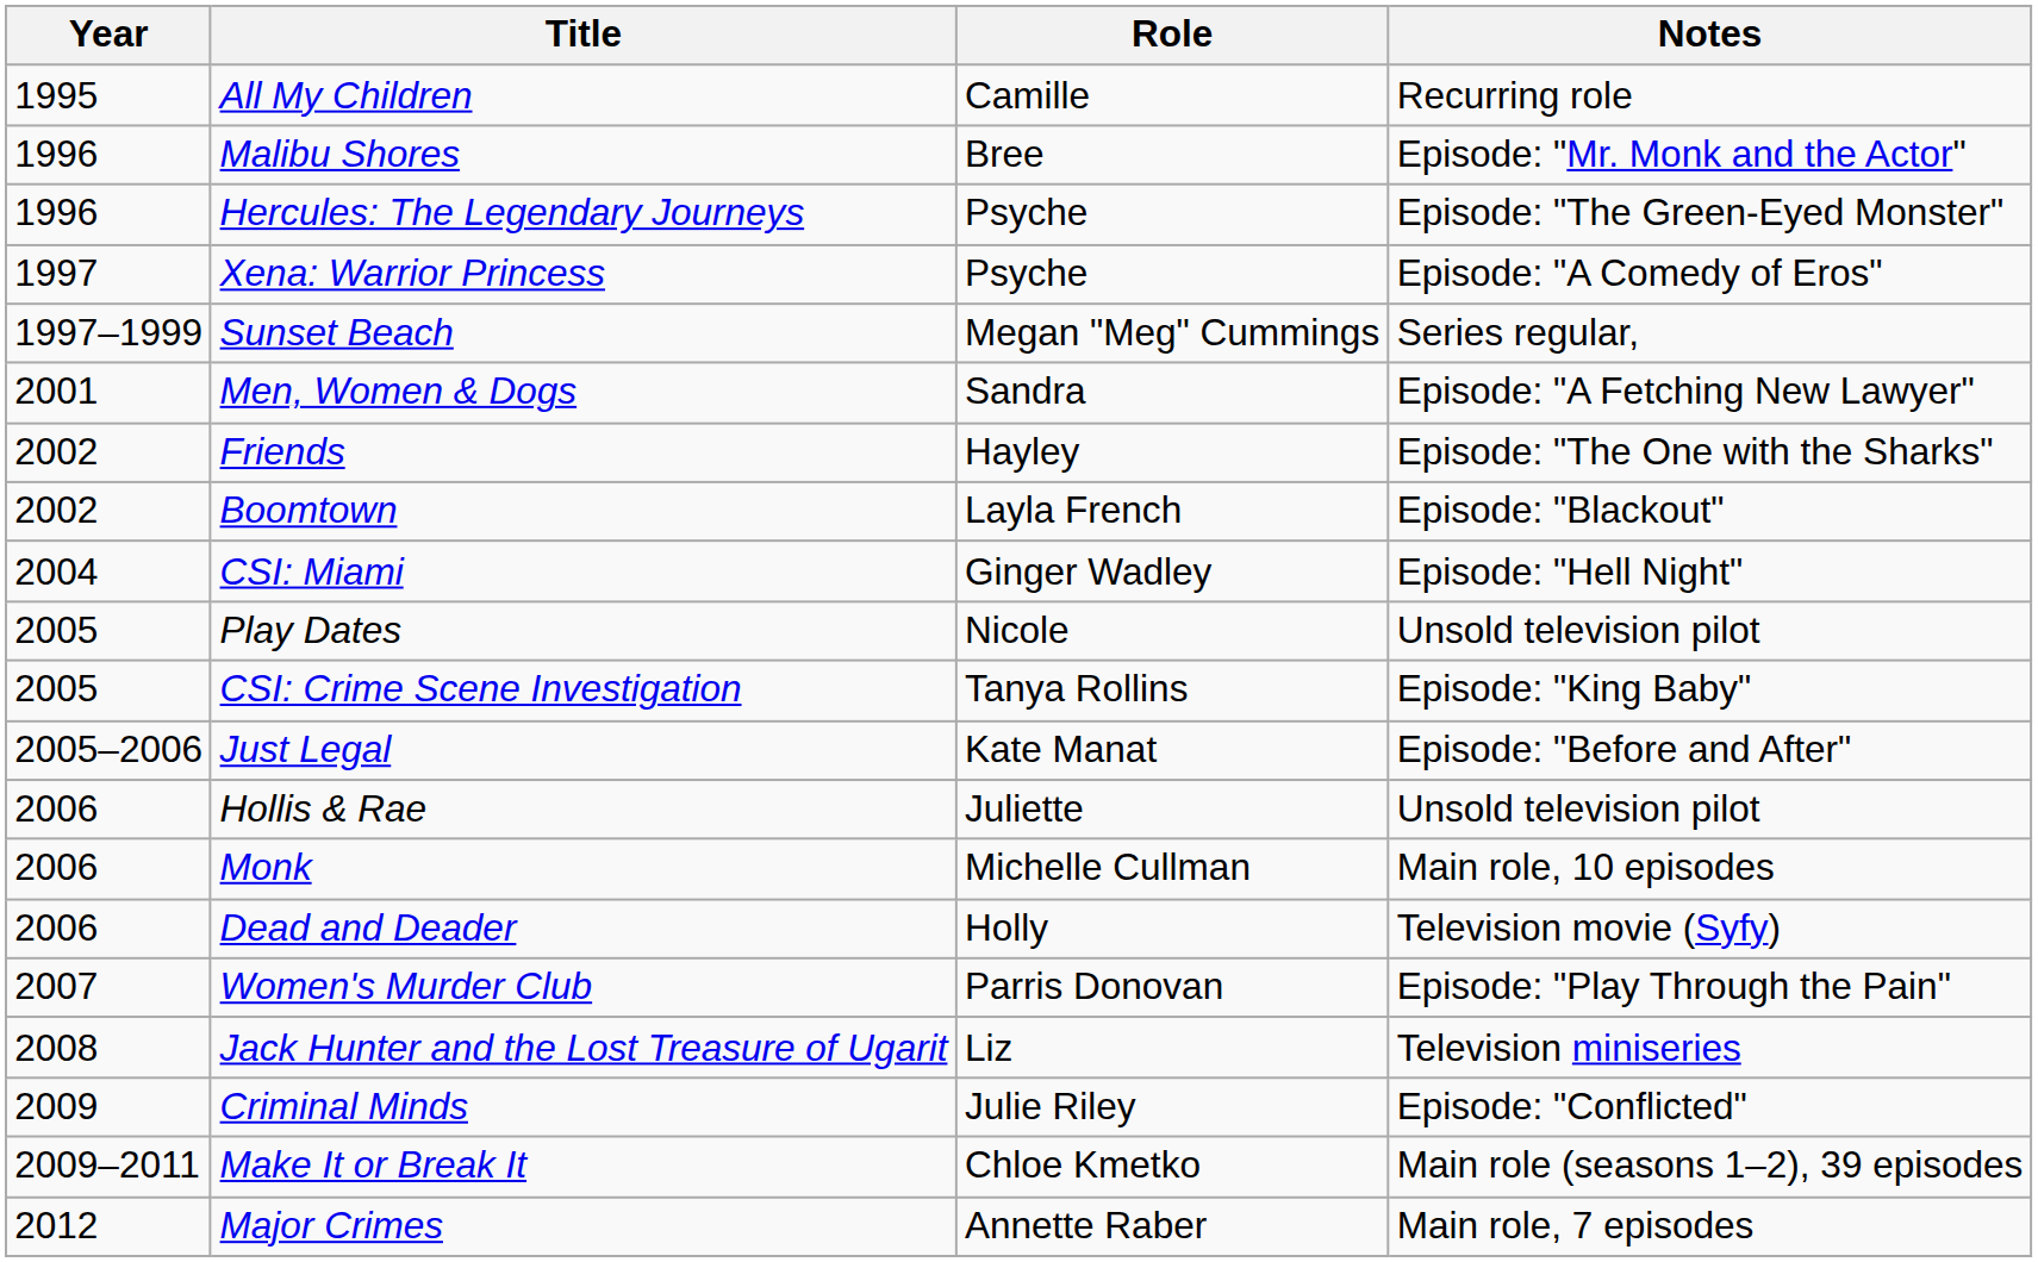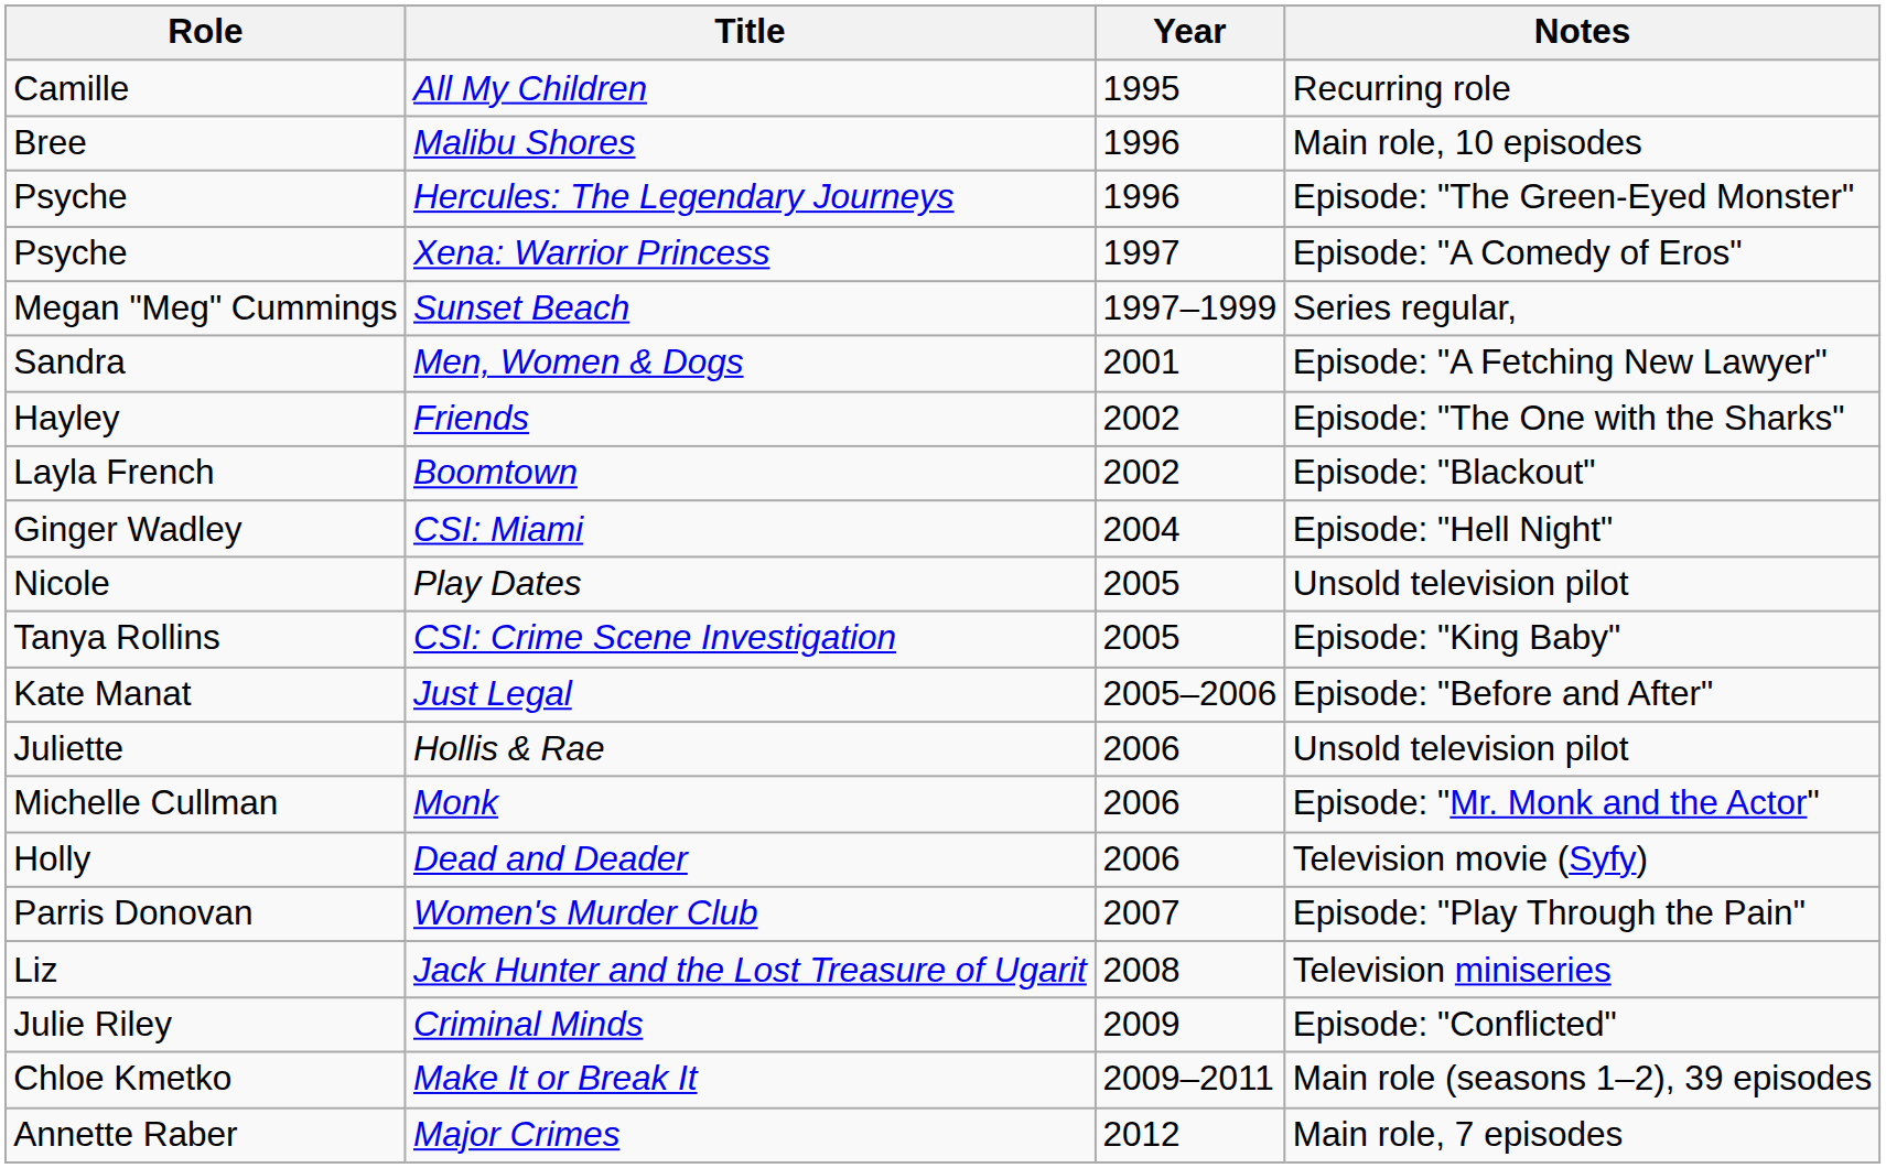columns swapped: Year <-> Role
Malibu Shores | Notes: Episode: "Mr. Monk and the Actor" -> Main role, 10 episodes
Monk | Notes: Main role, 10 episodes -> Episode: "Mr. Monk and the Actor"
